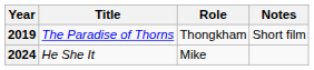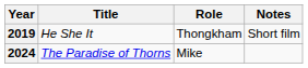2019 | Title: The Paradise of Thorns -> He She It
2024 | Title: He She It -> The Paradise of Thorns
